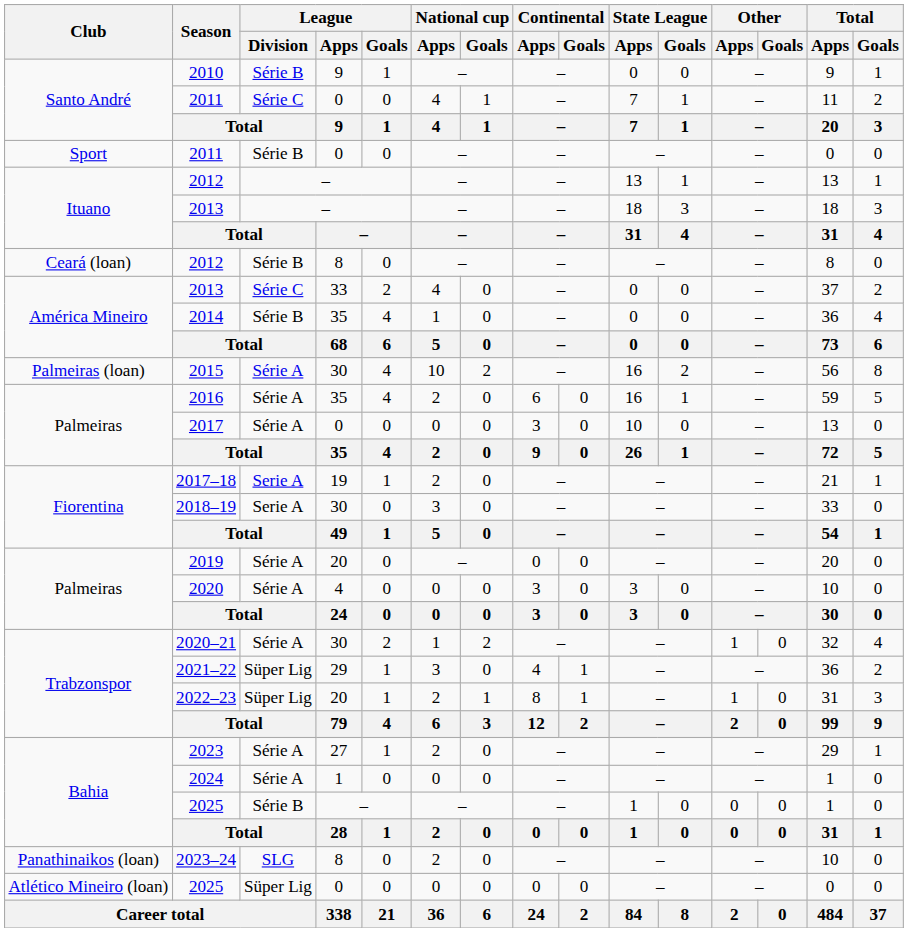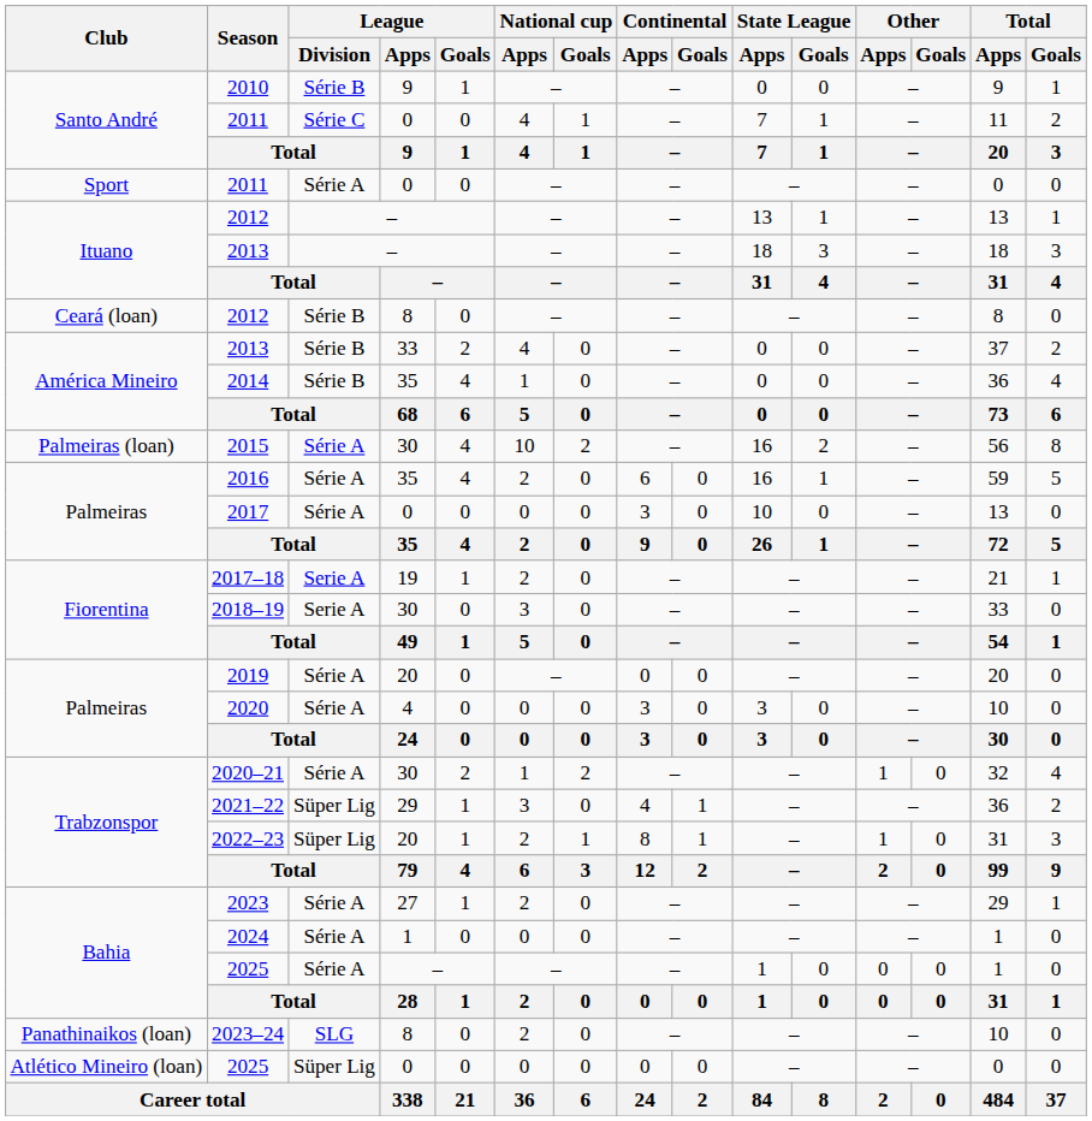Sport / 2011 | League / Division: Série B -> Série A
América Mineiro / 2013 | League / Division: Série C -> Série B
Bahia / 2025 | League / Division: Série B -> Série A
